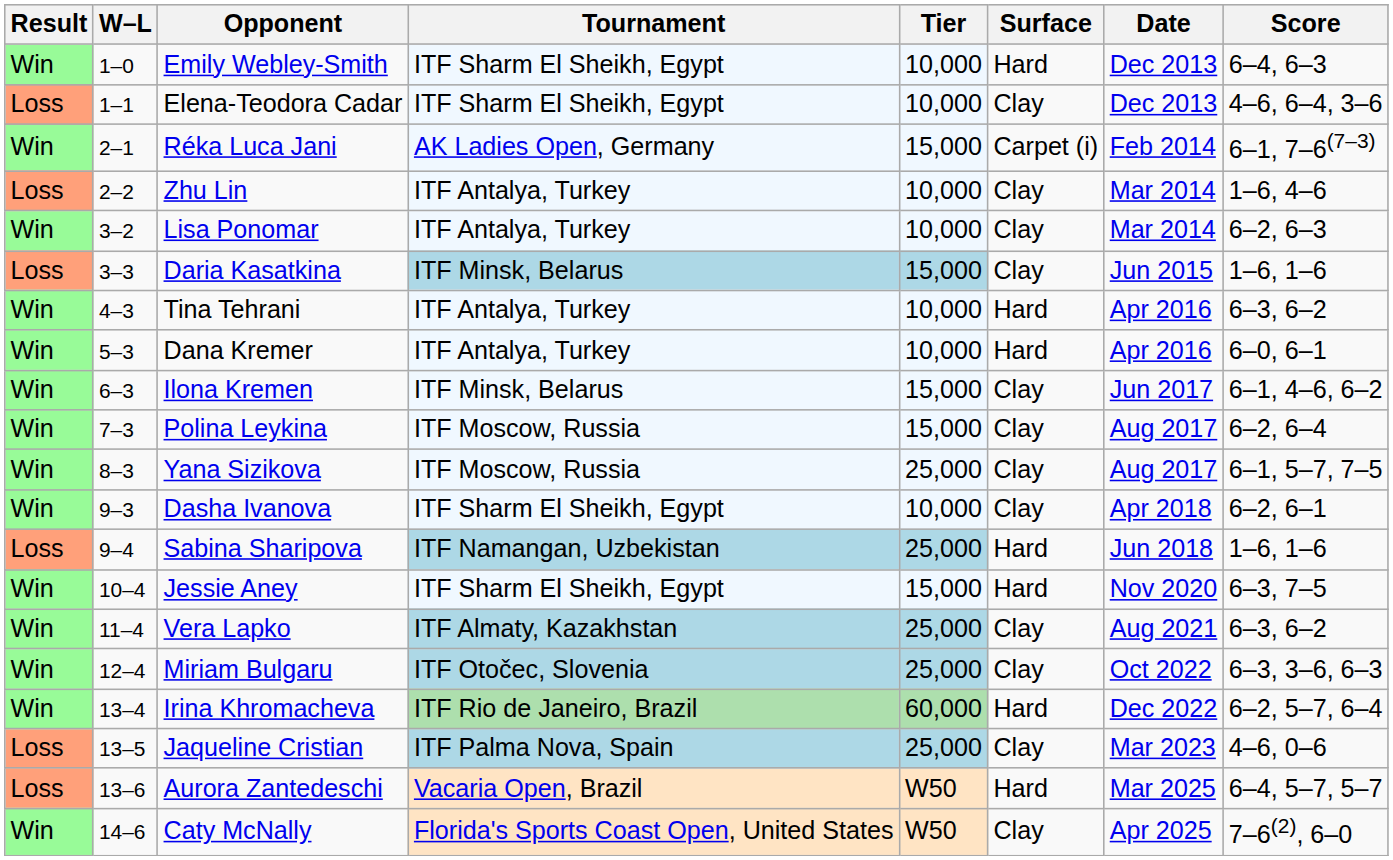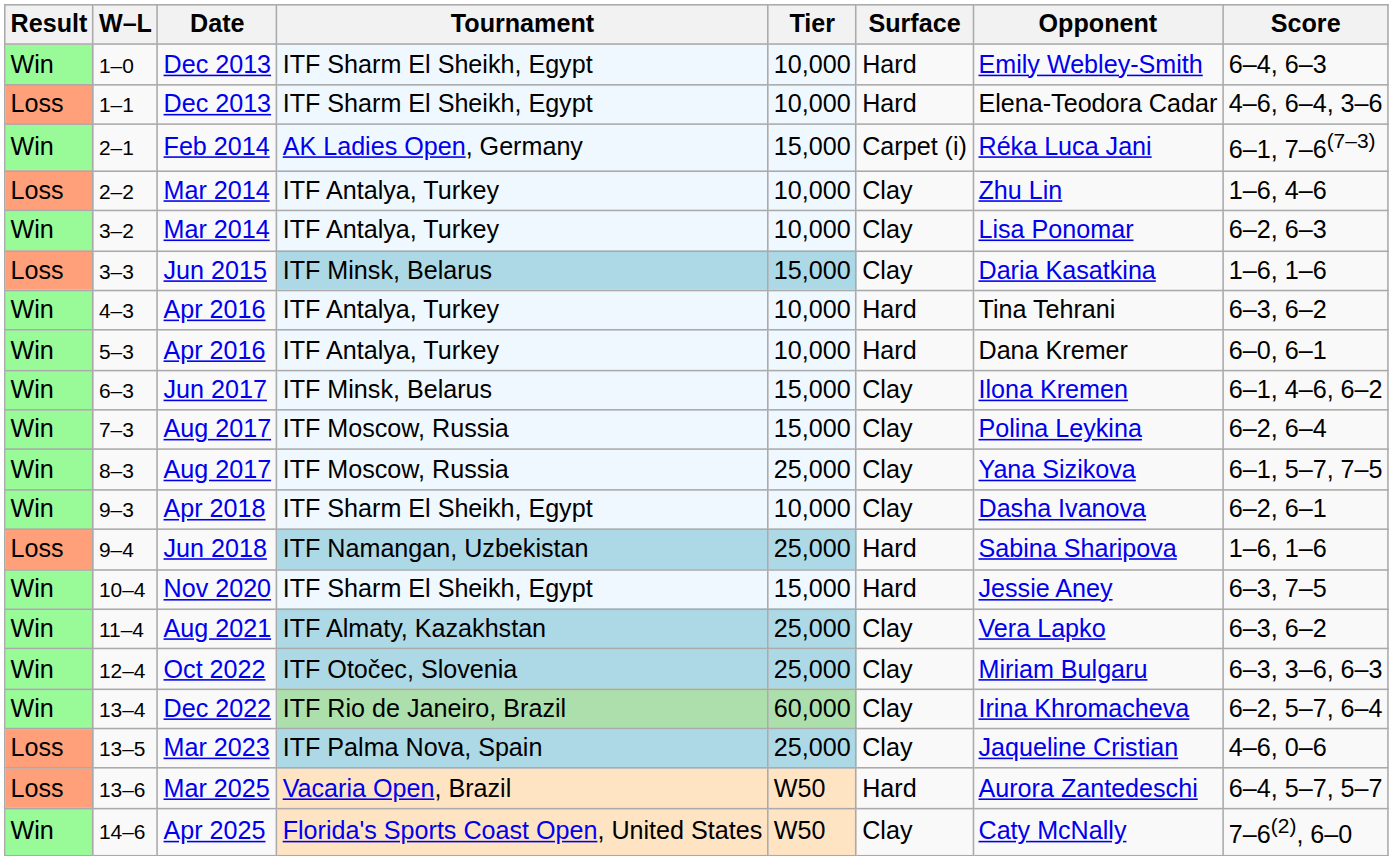columns swapped: Date <-> Opponent
1–1 | Surface: Clay -> Hard
13–4 | Surface: Hard -> Clay
